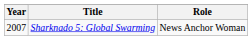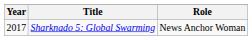Sharknado 5: Global Swarming | Year: 2007 -> 2017
